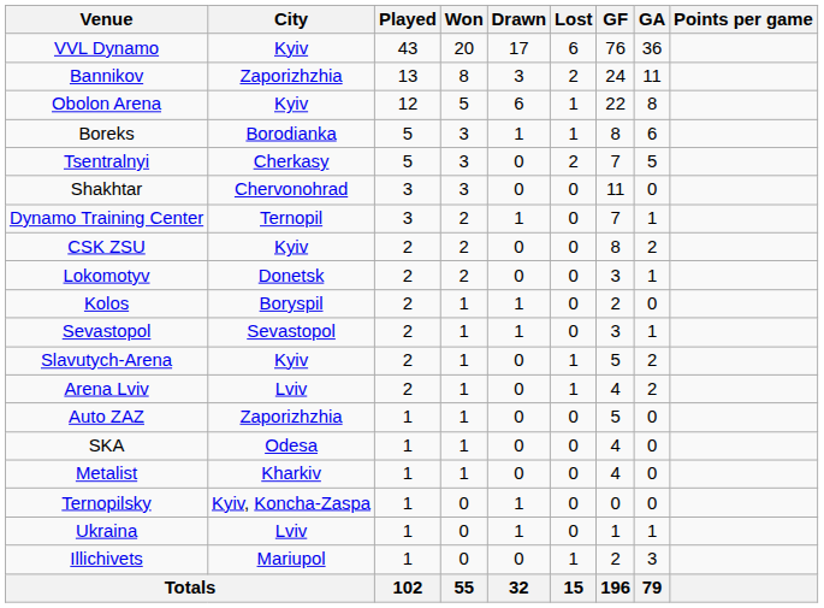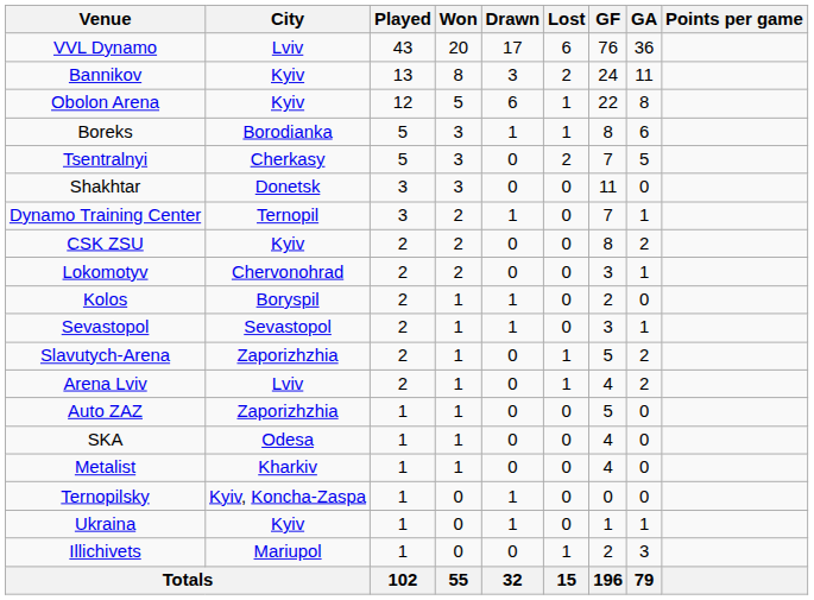VVL Dynamo | City: Kyiv -> Lviv
Bannikov | City: Zaporizhzhia -> Kyiv
Shakhtar | City: Chervonohrad -> Donetsk
Lokomotyv | City: Donetsk -> Chervonohrad
Slavutych-Arena | City: Kyiv -> Zaporizhzhia
Ukraina | City: Lviv -> Kyiv
